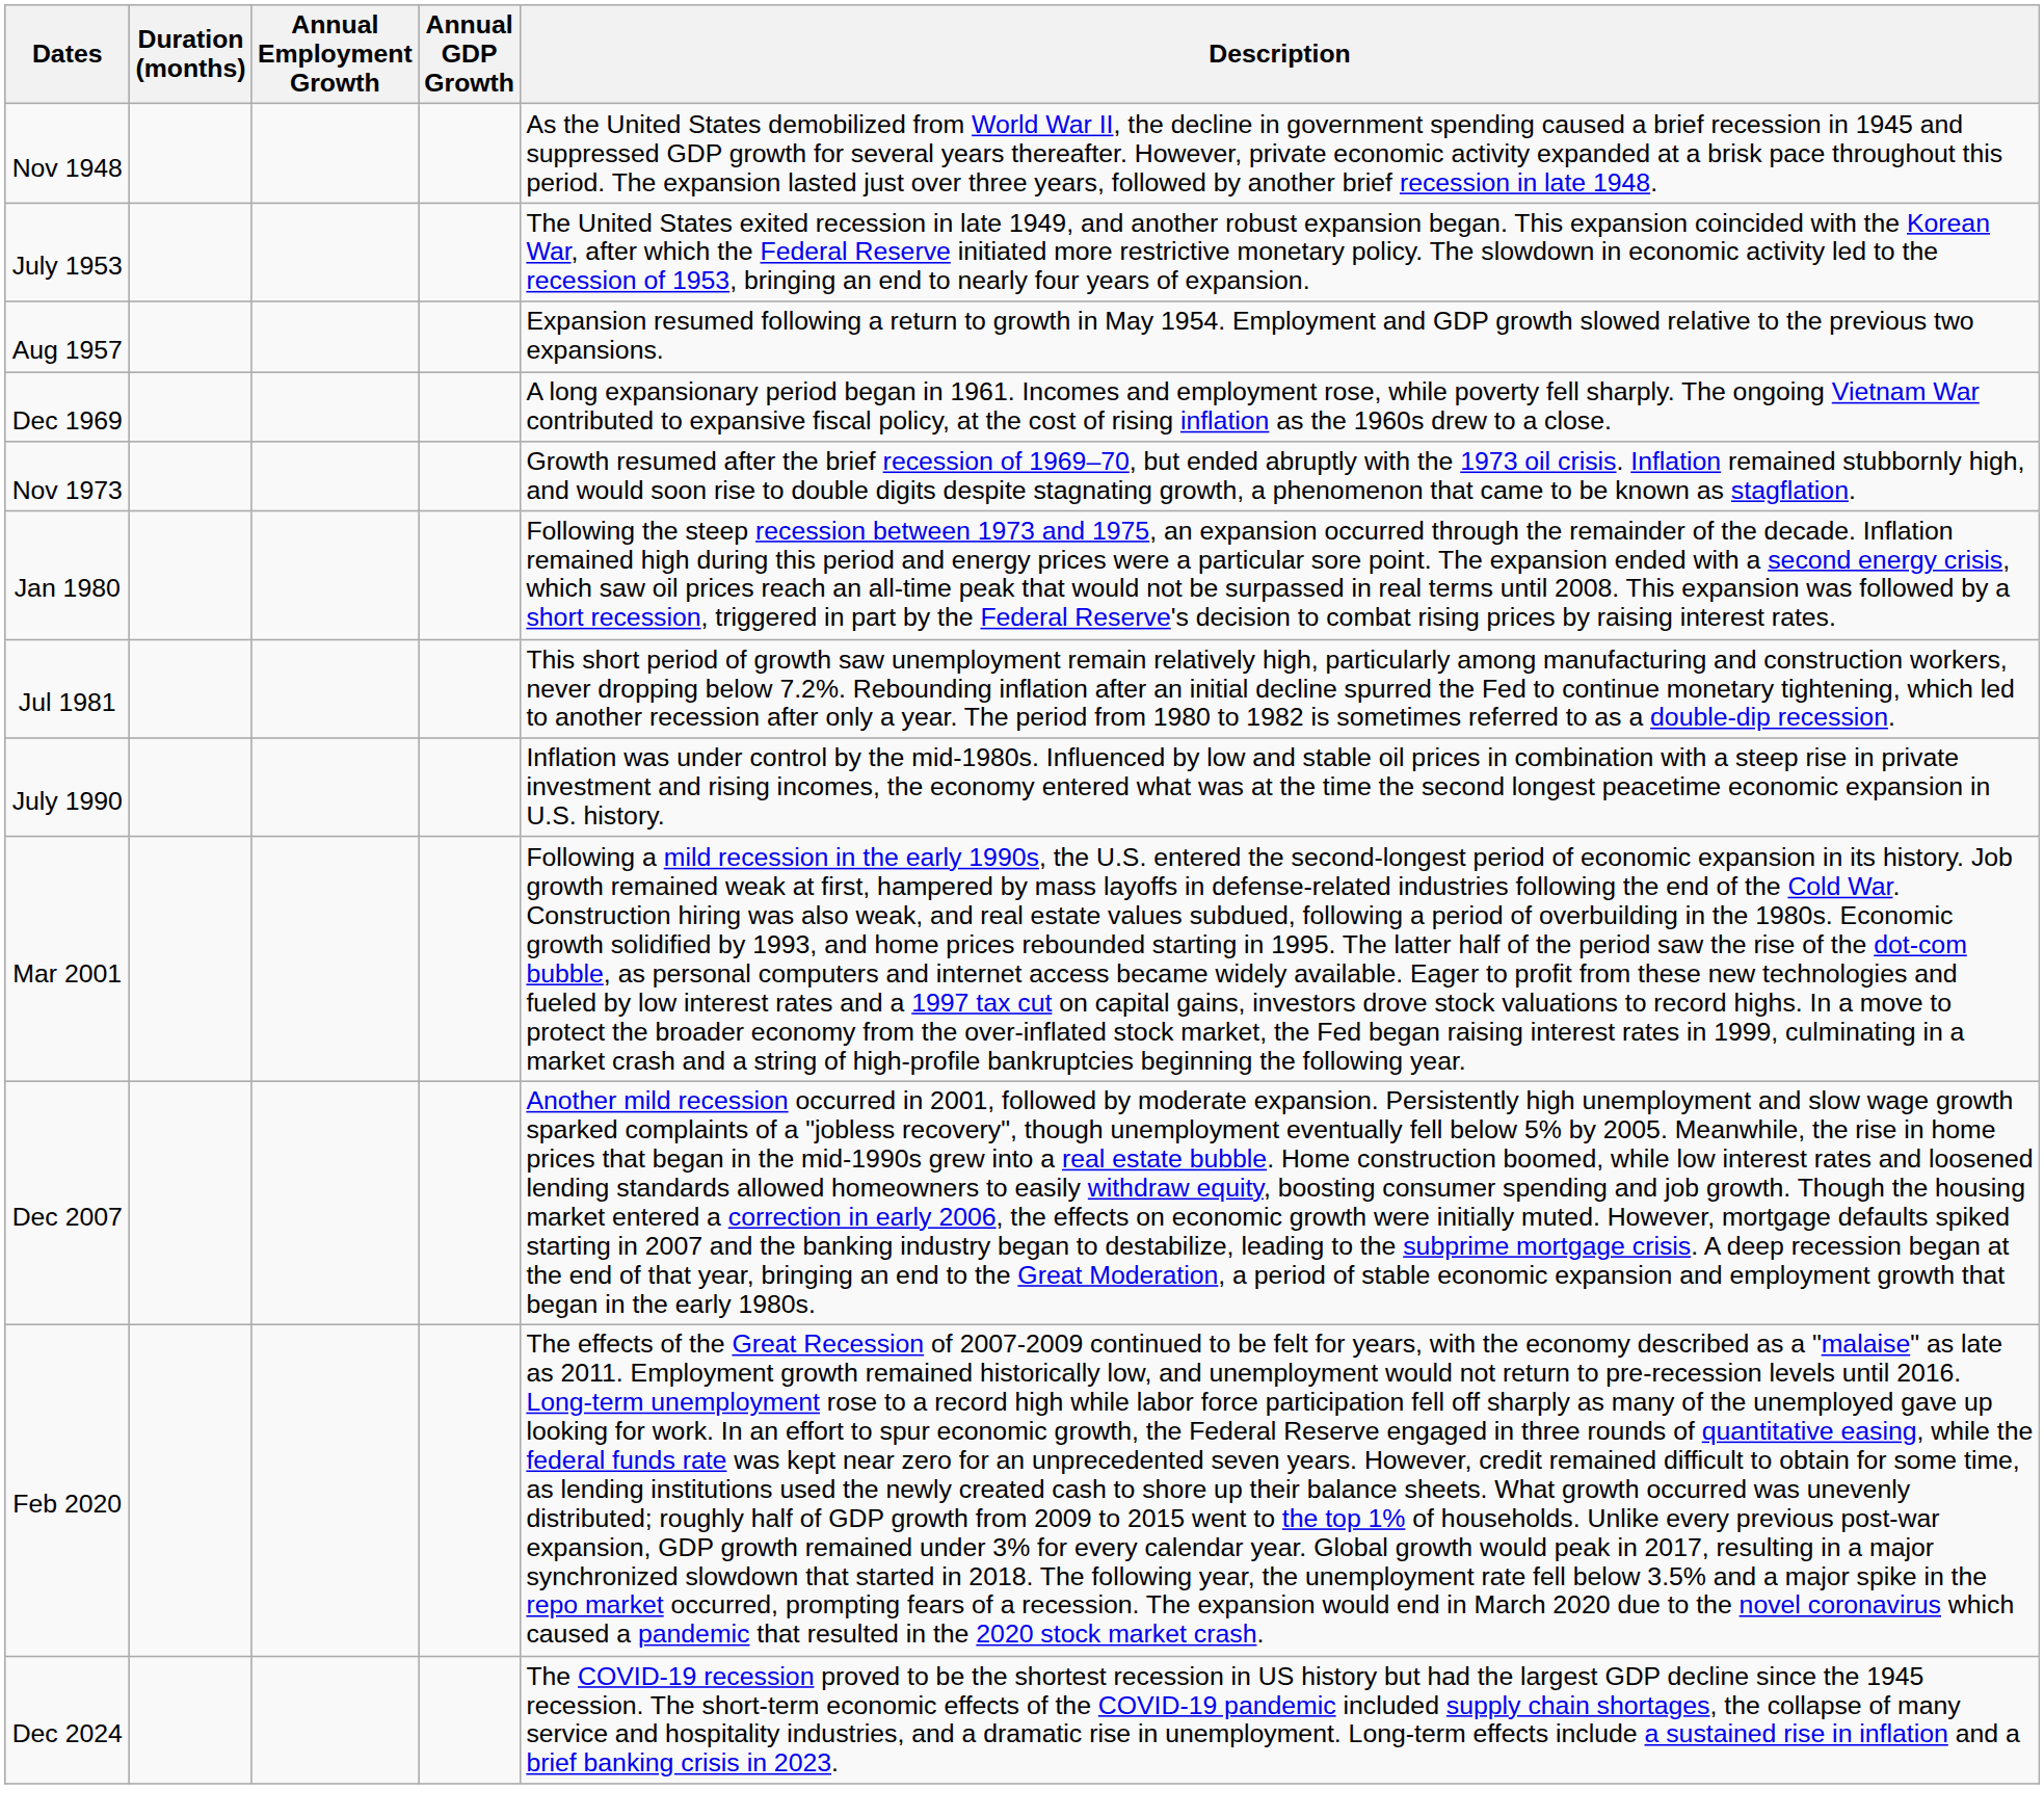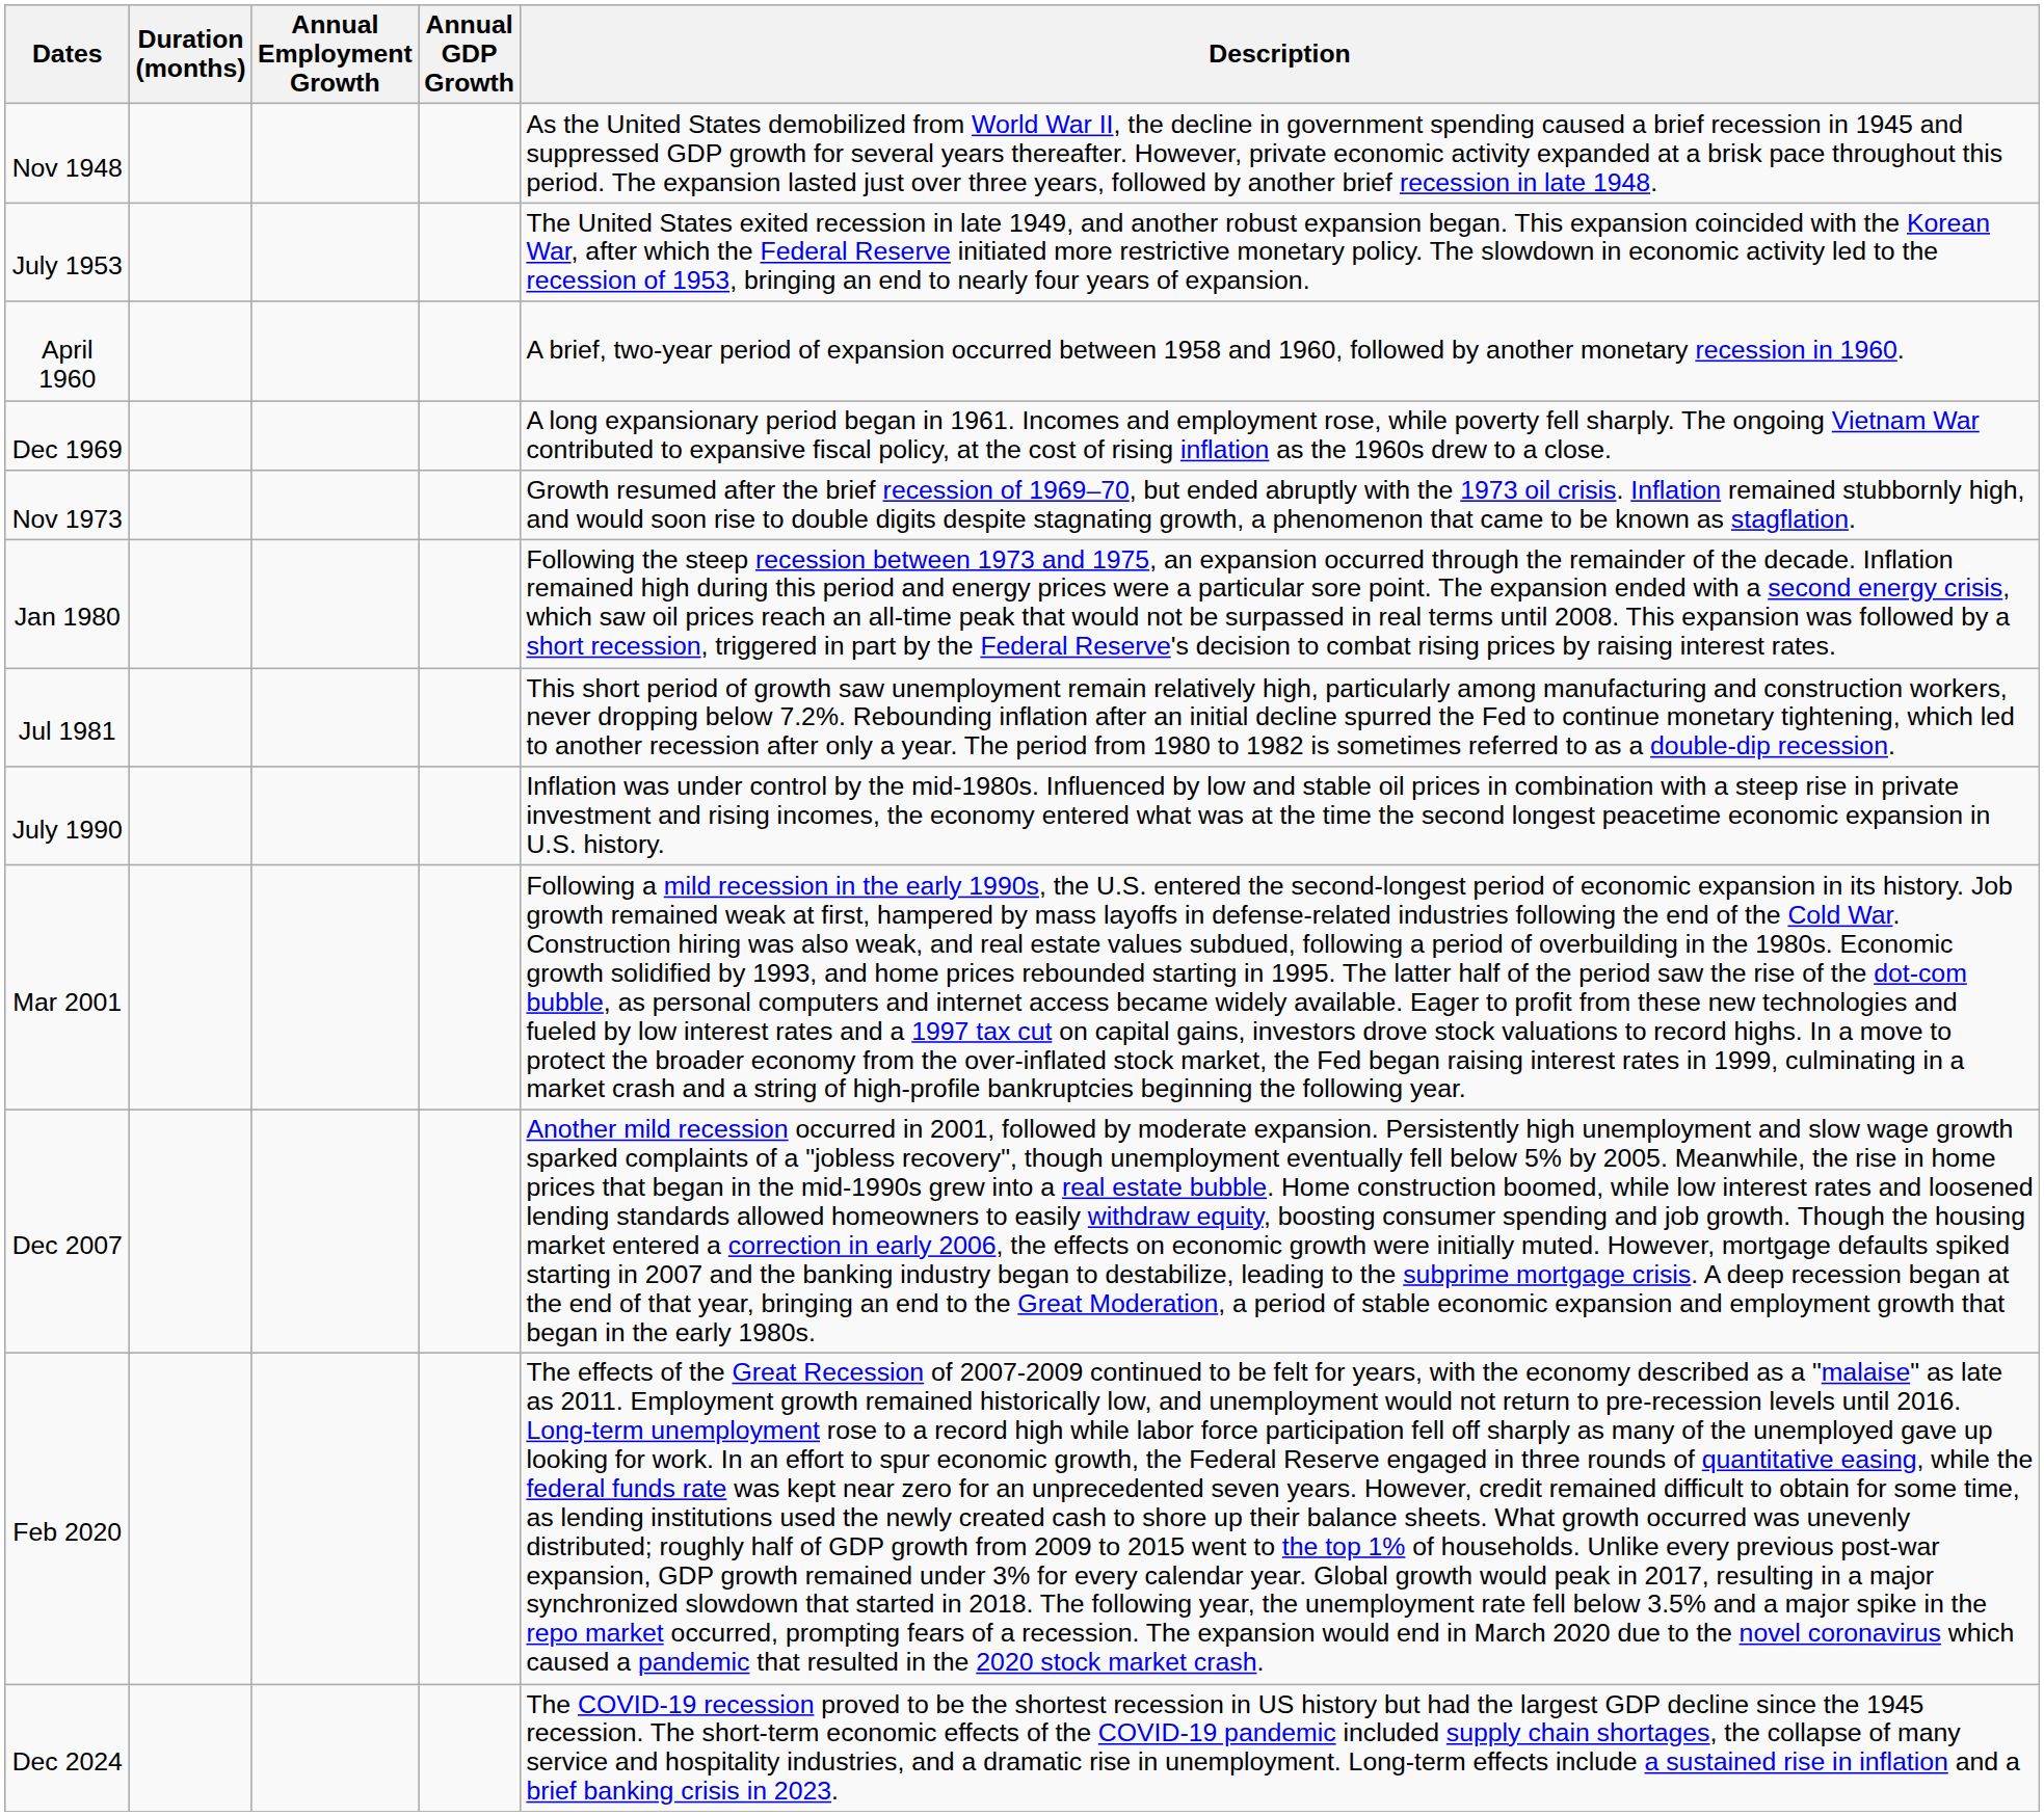- row: Aug 1957 | Expansion resumed following a return to growth in May 1954. Employment and GDP growth slowed relative to the previous two expansions.
+ row: April 1960 | A brief, two-year period of expansion occurred between 1958 and 1960, followed by another monetary recession in 1960.
